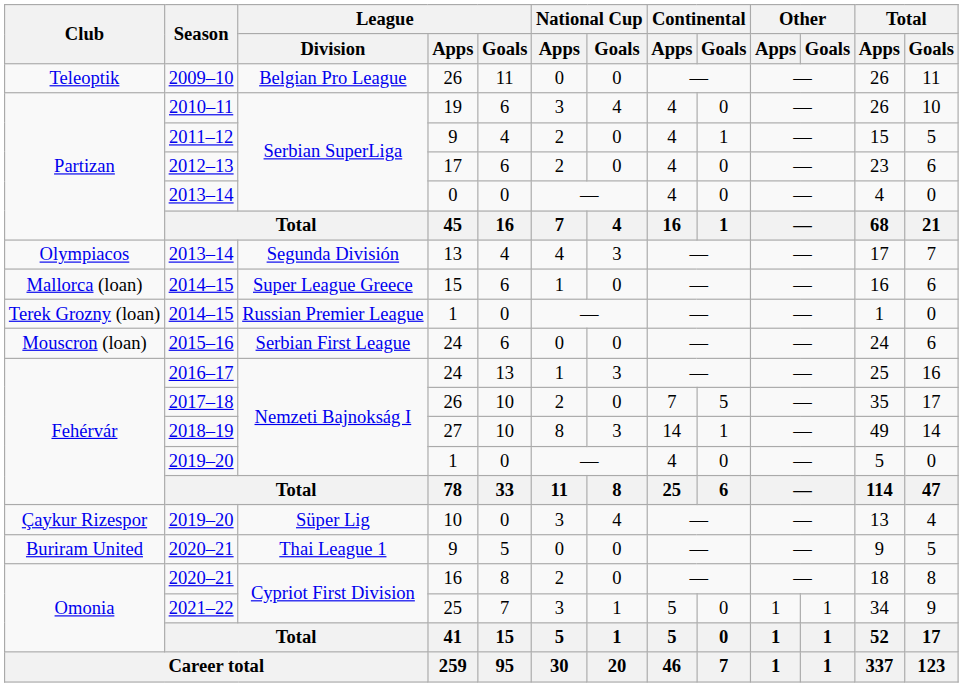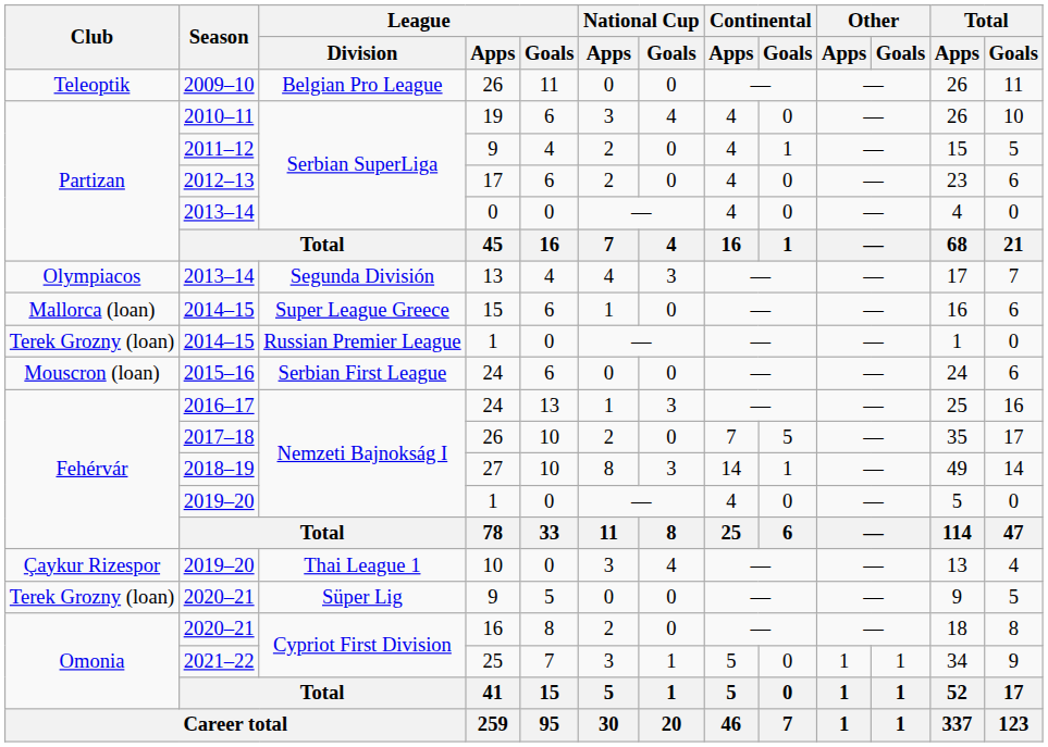2019–20 / 10 | League / Division: Süper Lig -> Thai League 1
2020–21 / 9 | Club: Buriram United -> Terek Grozny (loan)
2020–21 / 9 | League / Division: Thai League 1 -> Süper Lig
